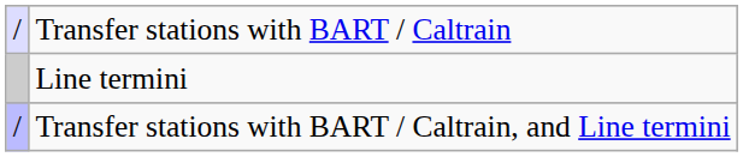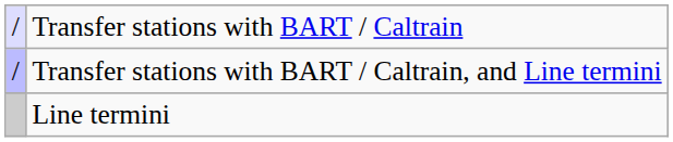rows swapped: Transfer stations with BART / Caltrain, and Line termini <-> Line termini
